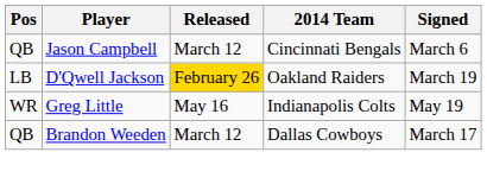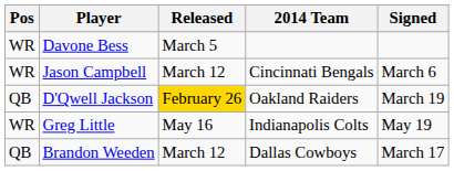+ row: WR | Davone Bess | March 5
Jason Campbell | Pos: QB -> WR
D'Qwell Jackson | Pos: LB -> QB
